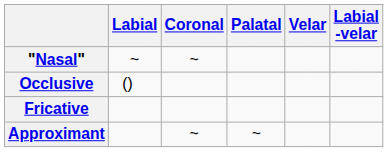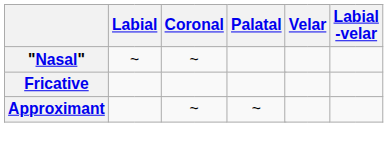- row: Occlusive | ()
